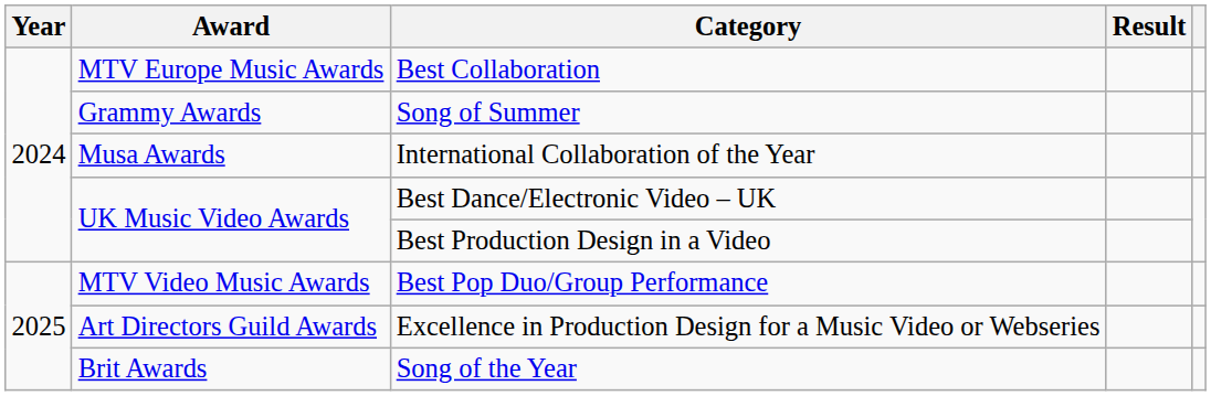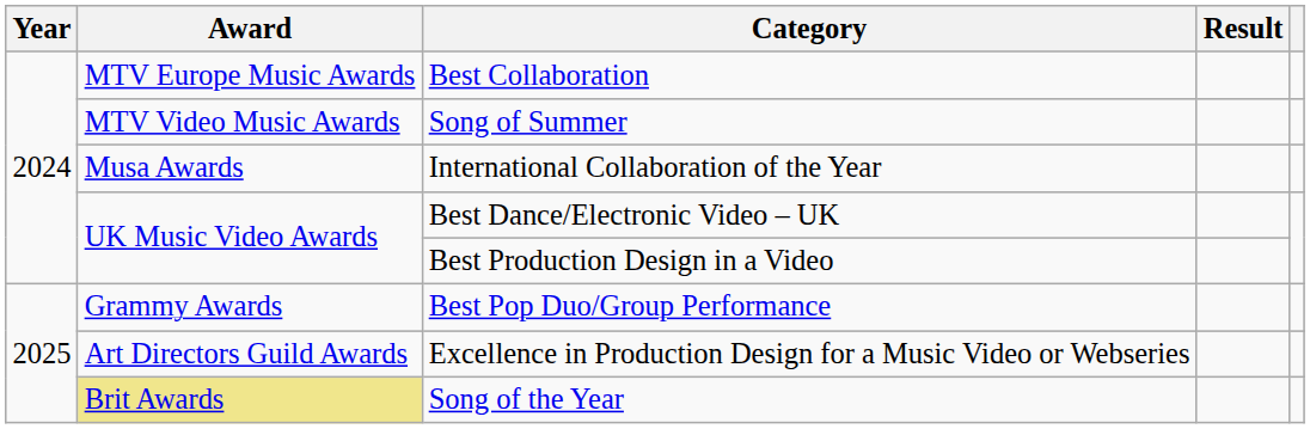Song of Summer | Award: Grammy Awards -> MTV Video Music Awards
Best Pop Duo/Group Performance | Award: MTV Video Music Awards -> Grammy Awards
Song of the Year | Award: no background -> khaki background
